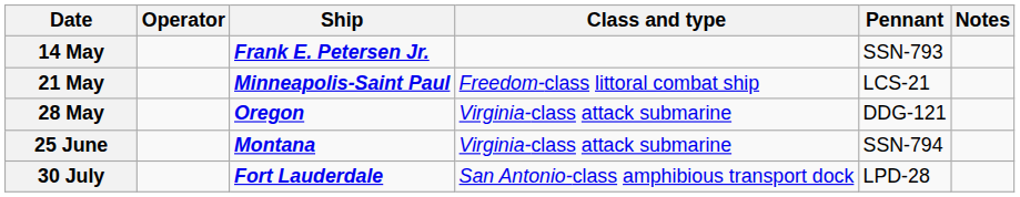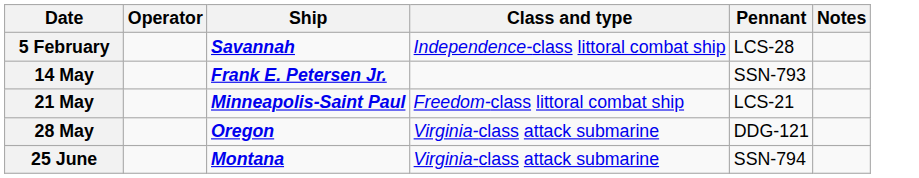+ row: 5 February | Savannah | Independence-class littoral combat ship | LCS-28
- row: 30 July | Fort Lauderdale | San Antonio-class amphibious transport dock | LPD-28
